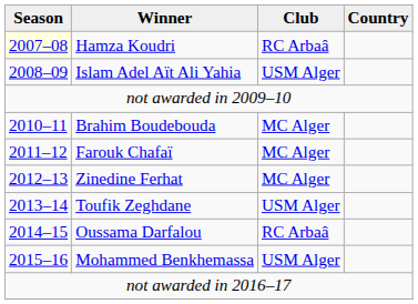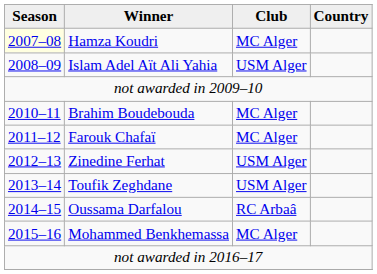Hamza Koudri | Club: RC Arbaâ -> MC Alger
Zinedine Ferhat | Club: MC Alger -> USM Alger
Mohammed Benkhemassa | Club: USM Alger -> MC Alger
